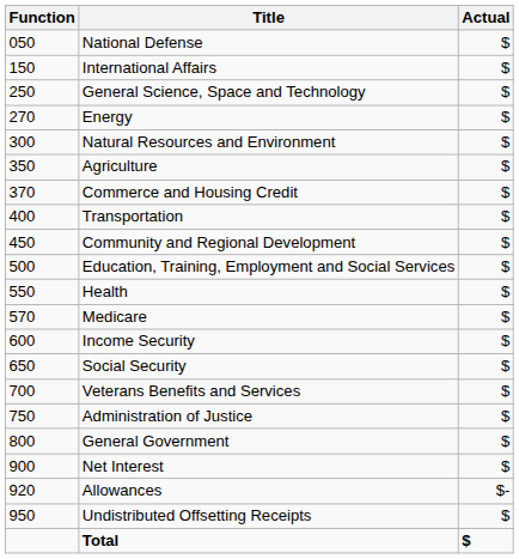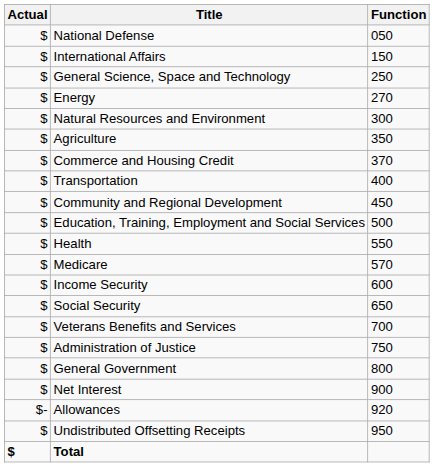columns swapped: Function <-> Actual
